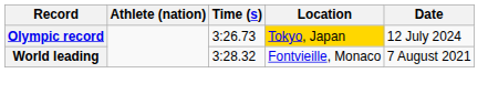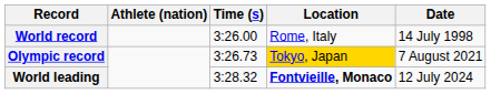+ row: World record | 3:26.00 | Rome, Italy | 14 July 1998
Olympic record | Date: 12 July 2024 -> 7 August 2021
World leading | Location: normal -> bold
World leading | Date: 7 August 2021 -> 12 July 2024
